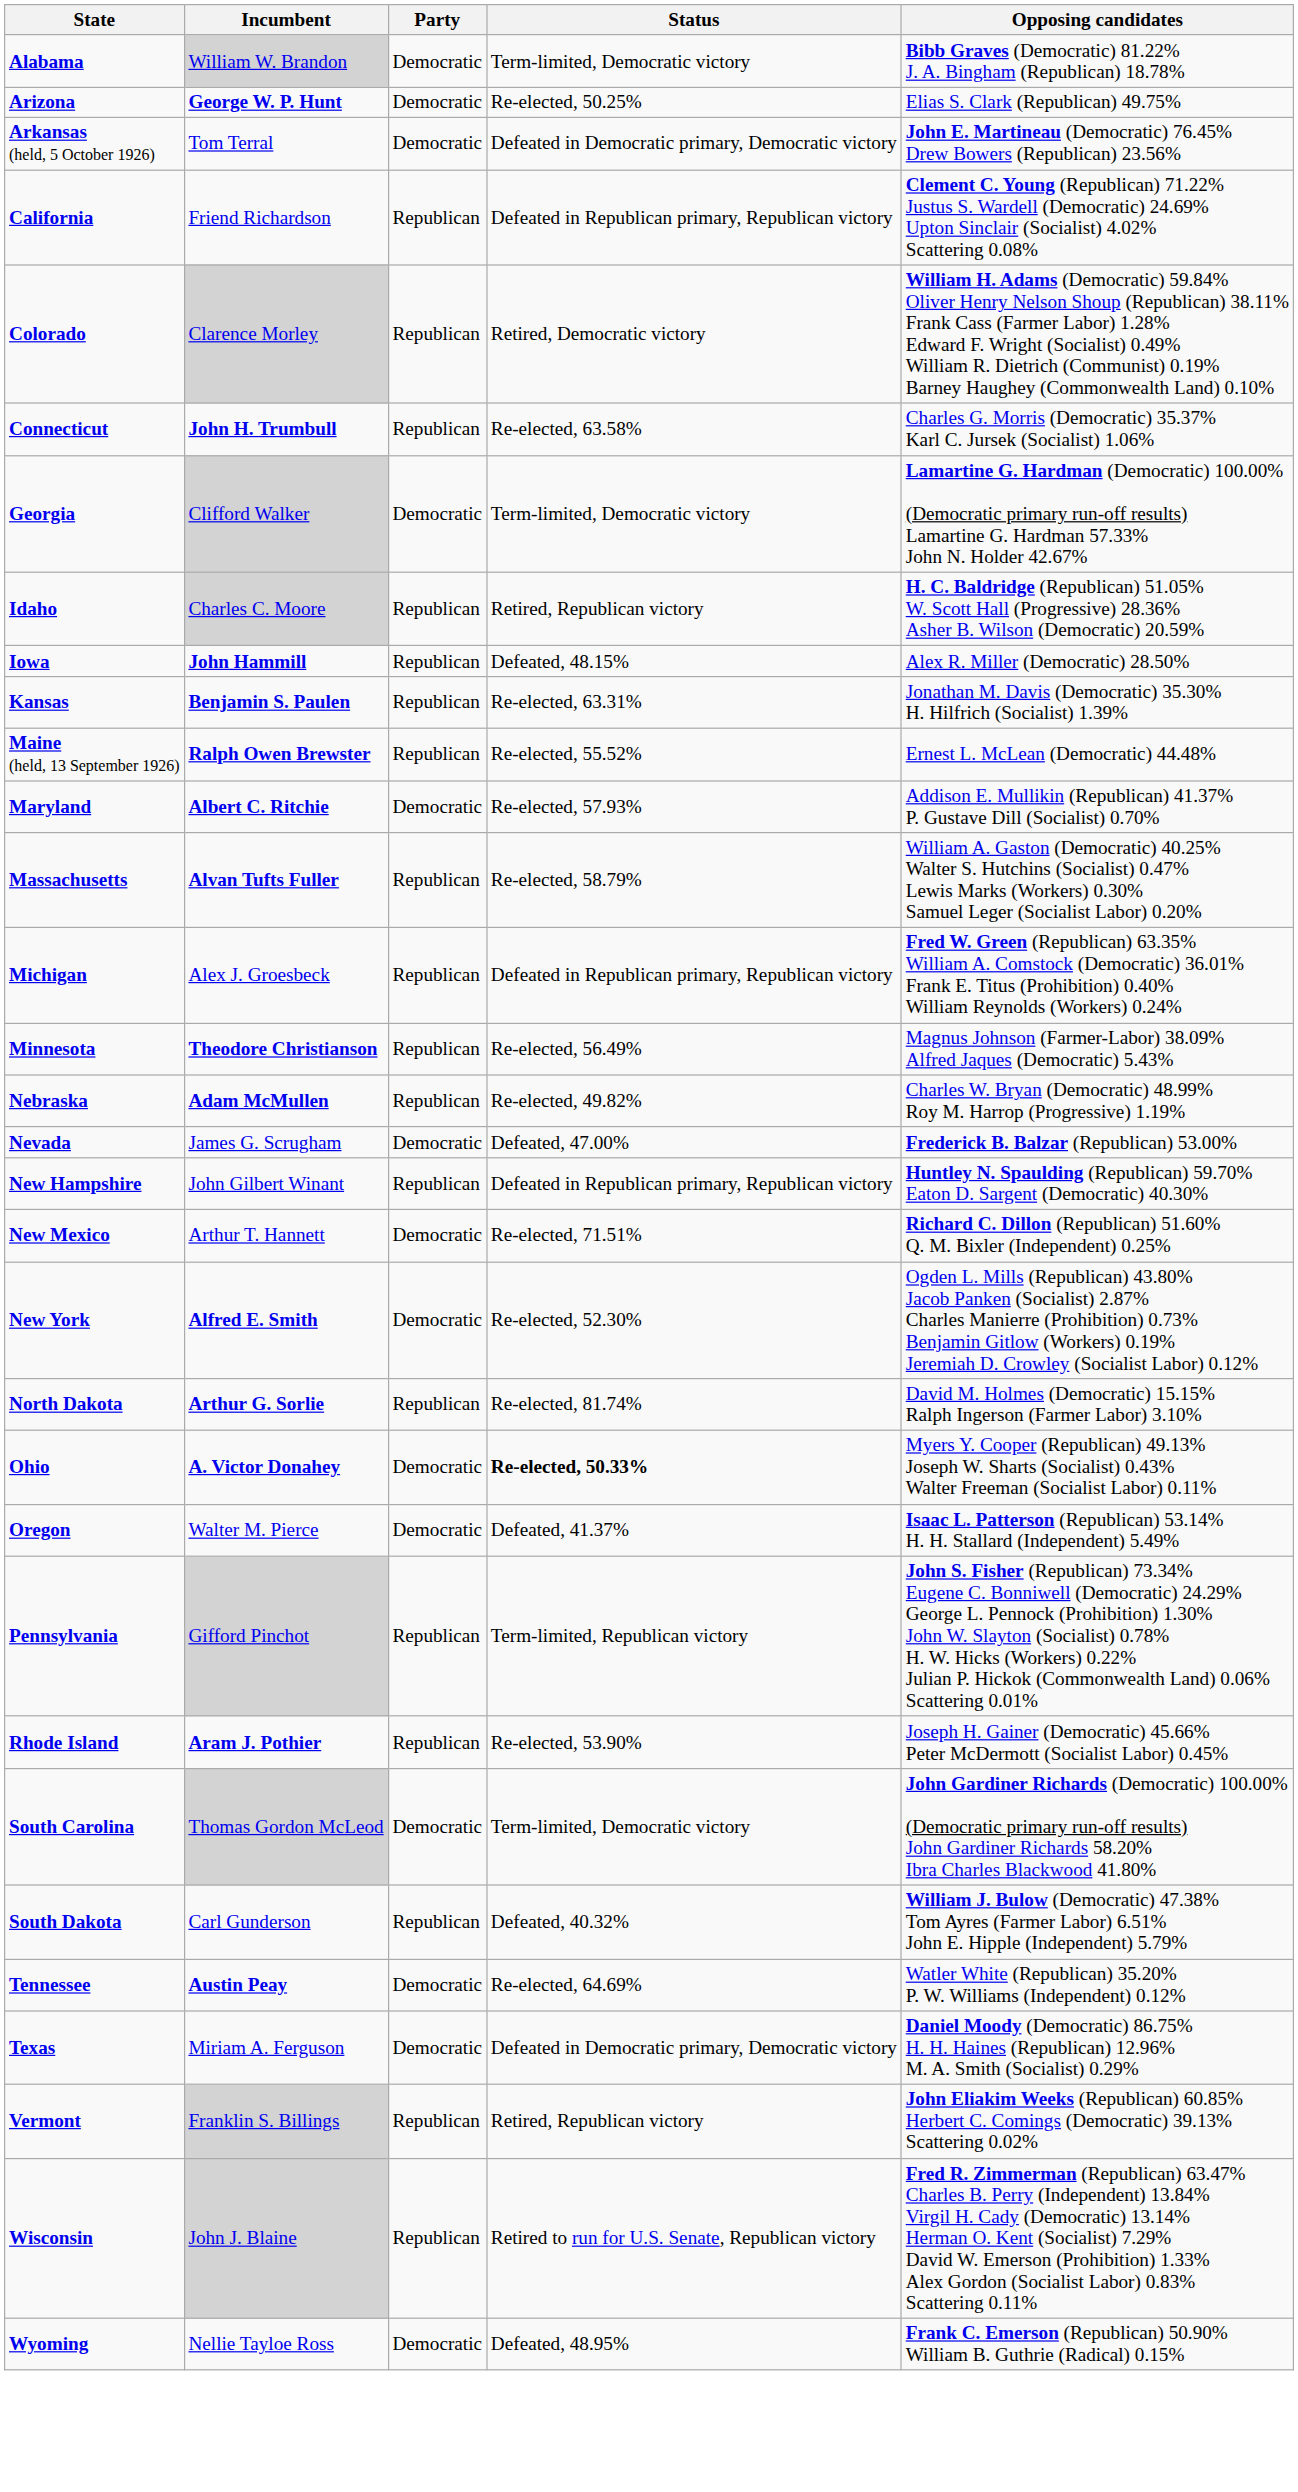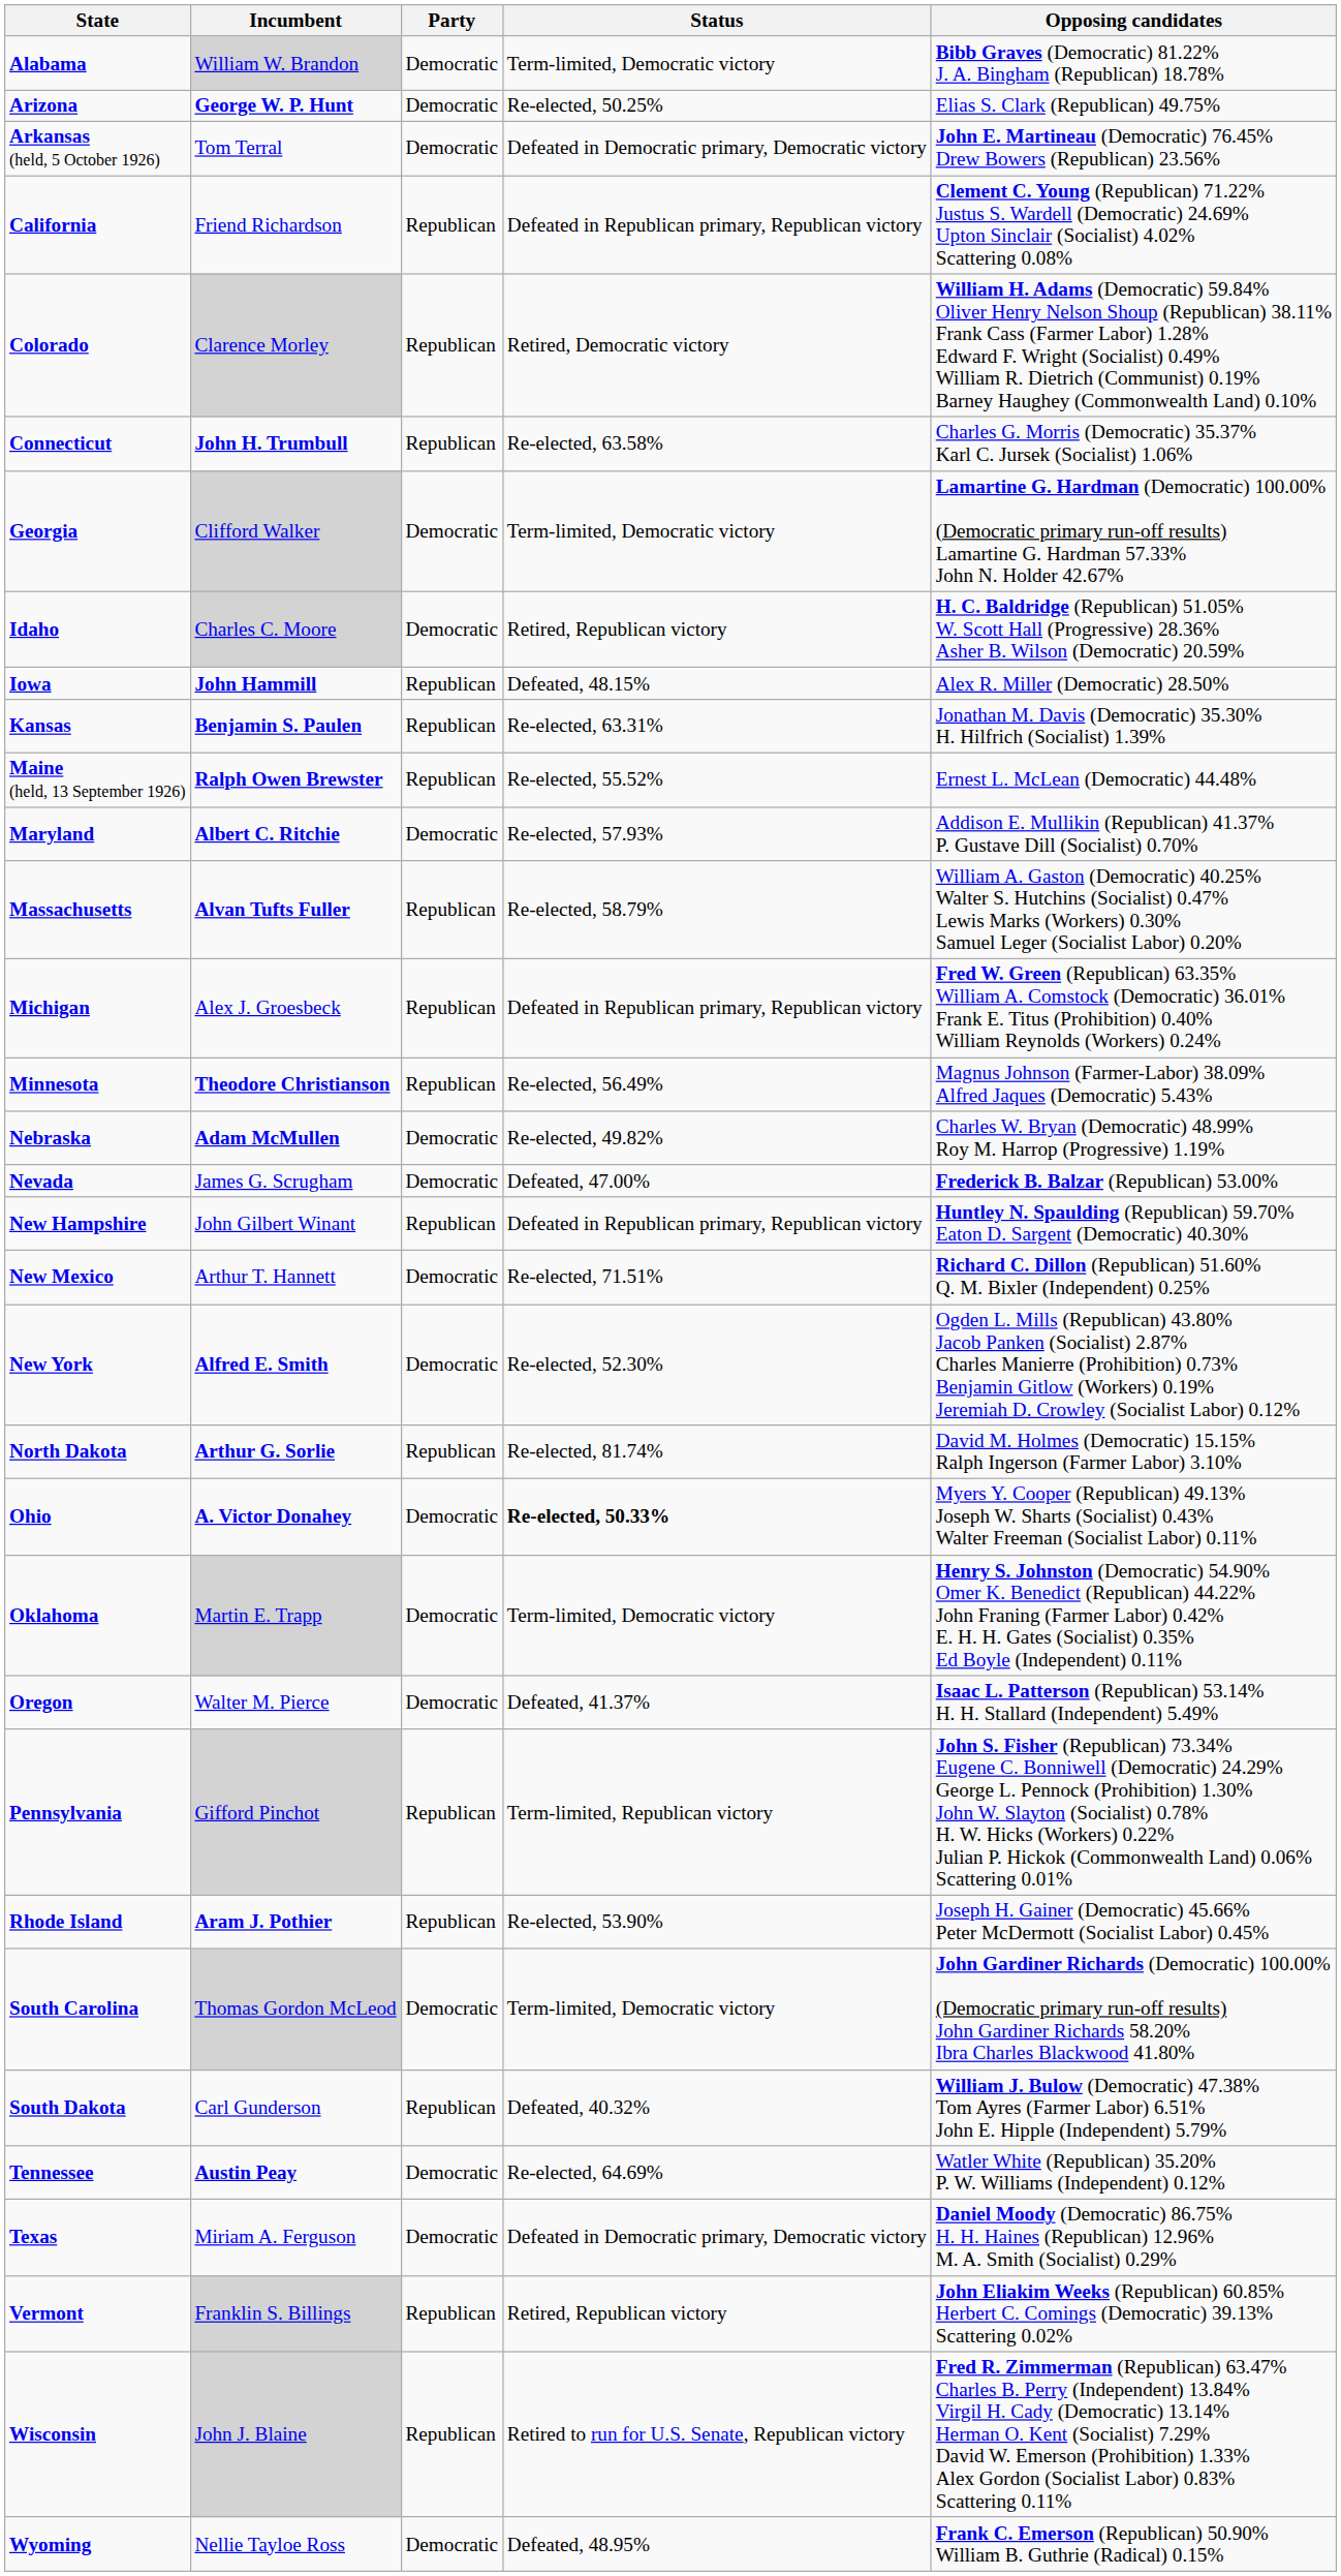Idaho | Party: Republican -> Democratic
Nebraska | Party: Republican -> Democratic
+ row: Oklahoma | Martin E. Trapp | Democratic | Term-limited, Democratic victory | Henry S. Johnston (Democratic) 54.90% Omer K. Benedict (Republican) 44.22% John Franing (Farmer Labor) 0.42% E. H. H. Gates (Socialist) 0.35% Ed Boyle (Independent) 0.11%
